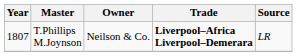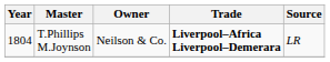T.Phillips M.Joynson | Year: 1807 -> 1804
